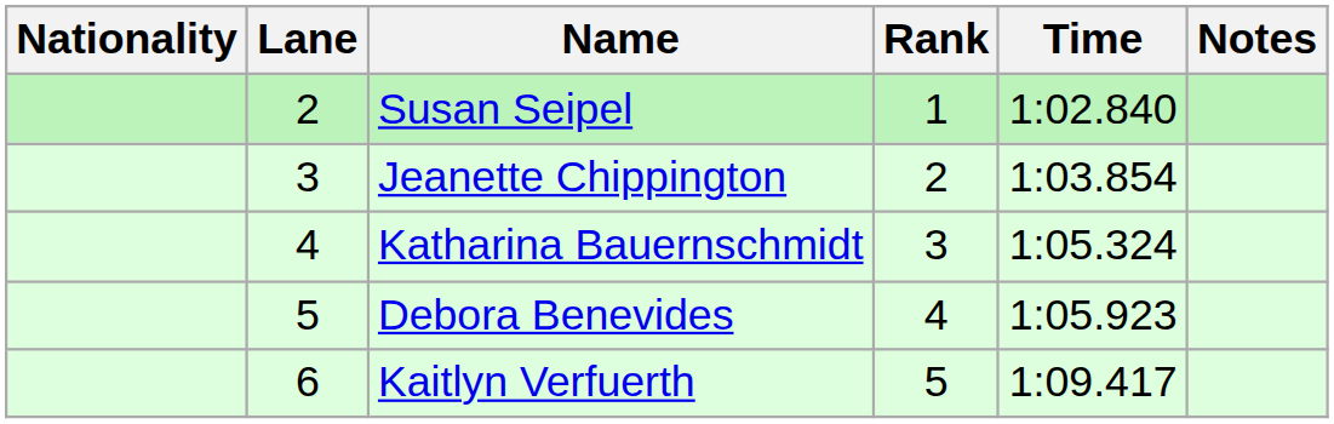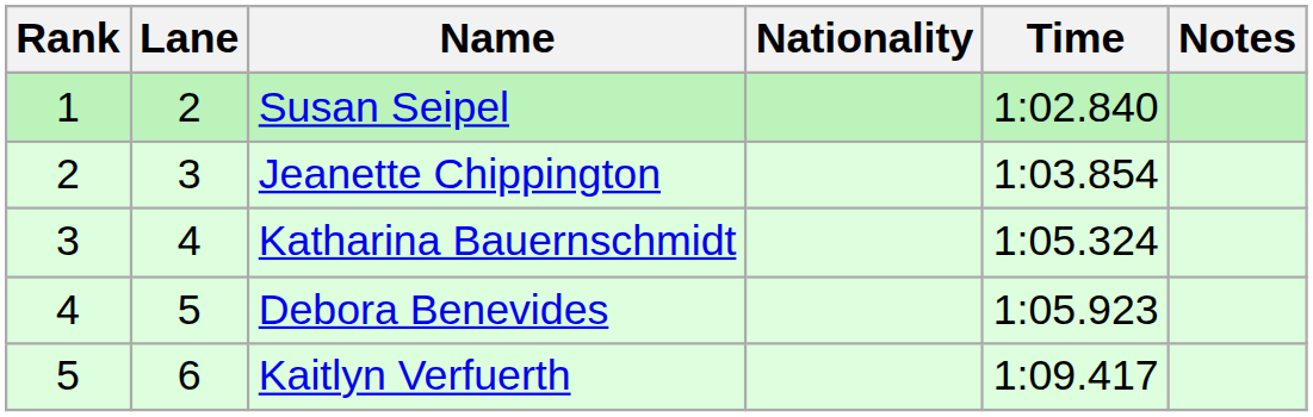columns swapped: Rank <-> Nationality
